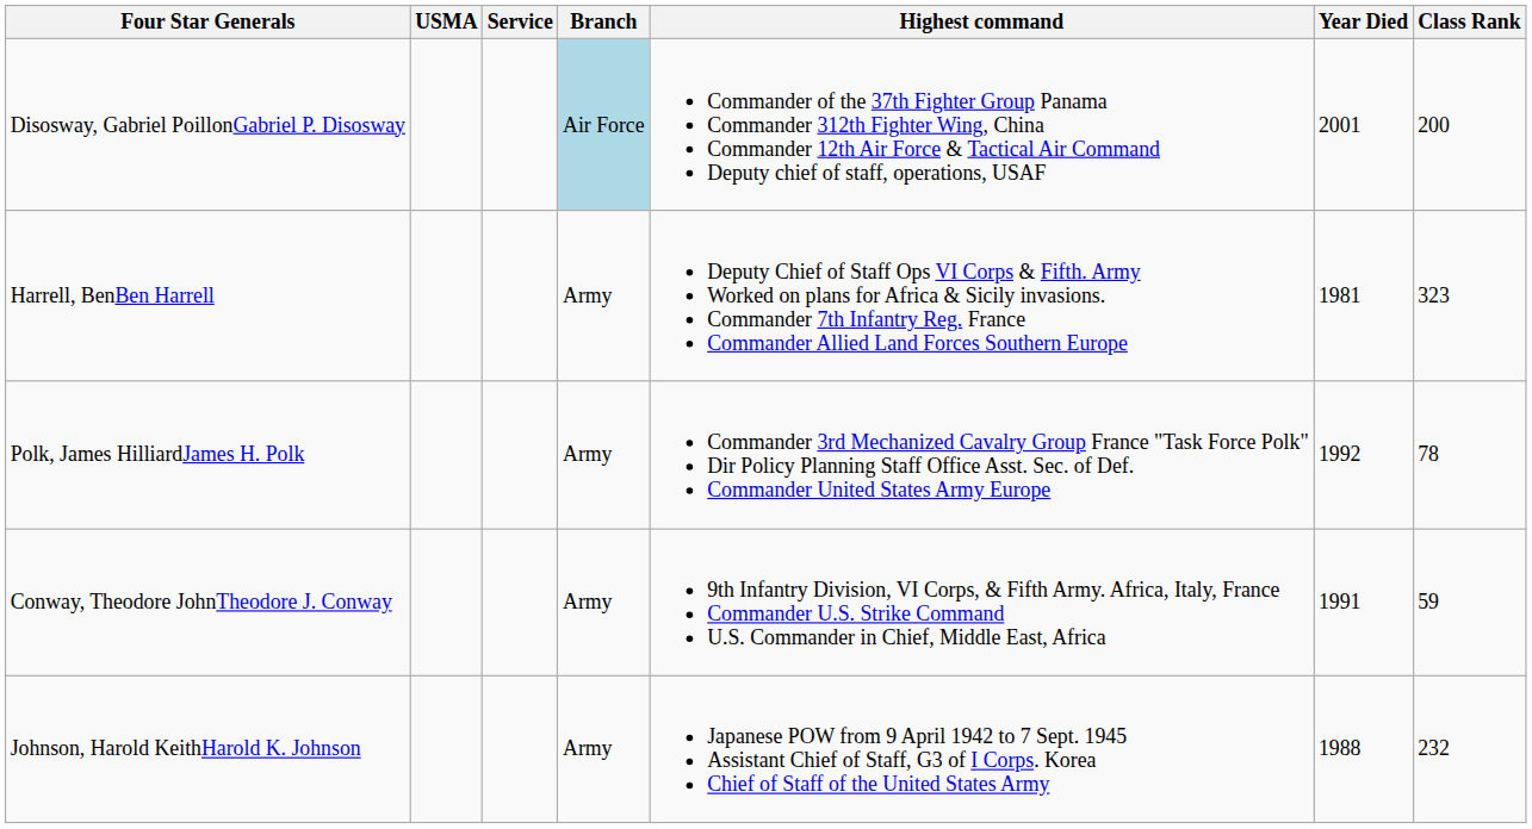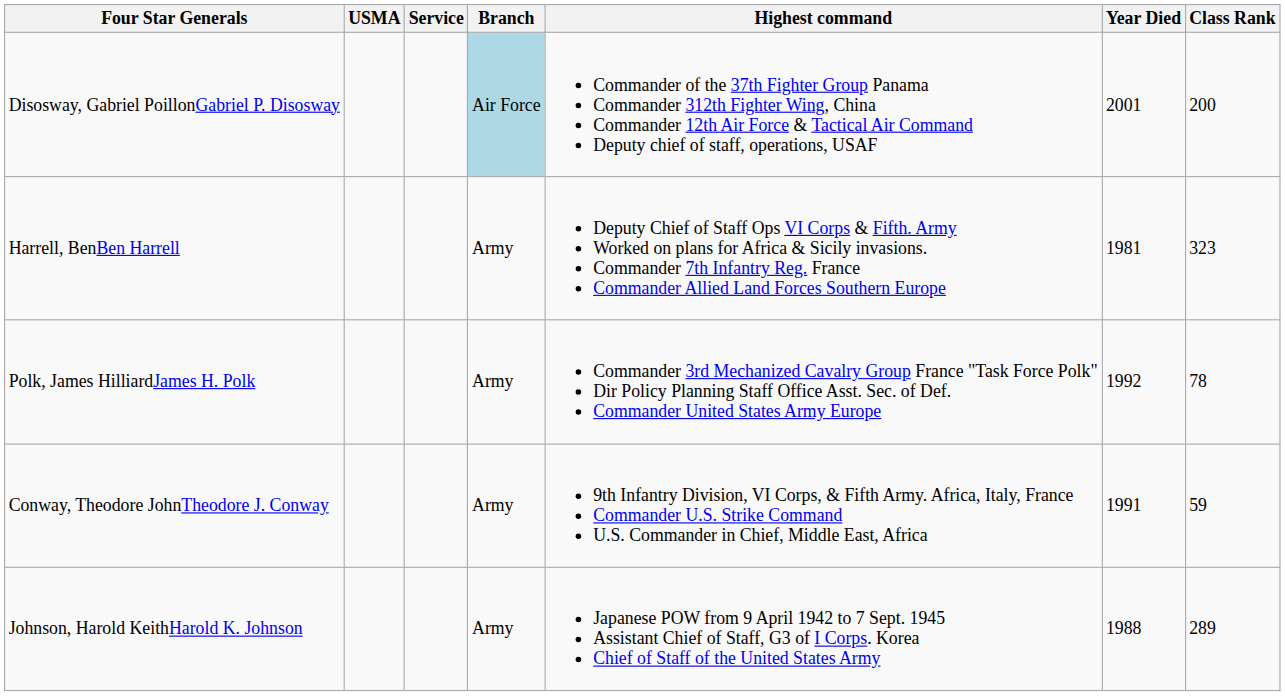Johnson, Harold KeithHarold K. Johnson | Class Rank: 232 -> 289
